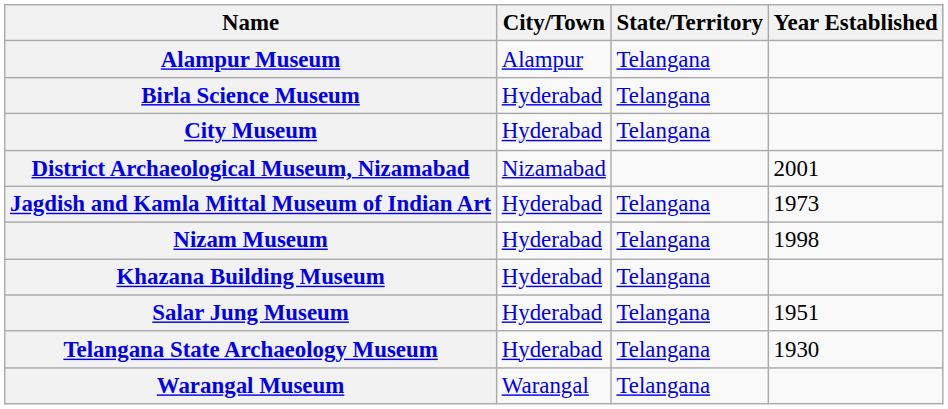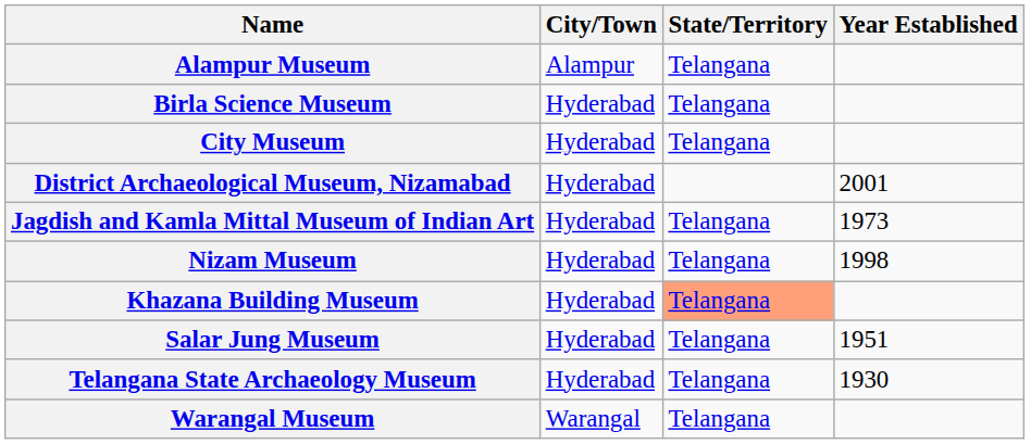District Archaeological Museum, Nizamabad | City/Town: Nizamabad -> Hyderabad
Khazana Building Museum | State/Territory: no background -> lightsalmon background
